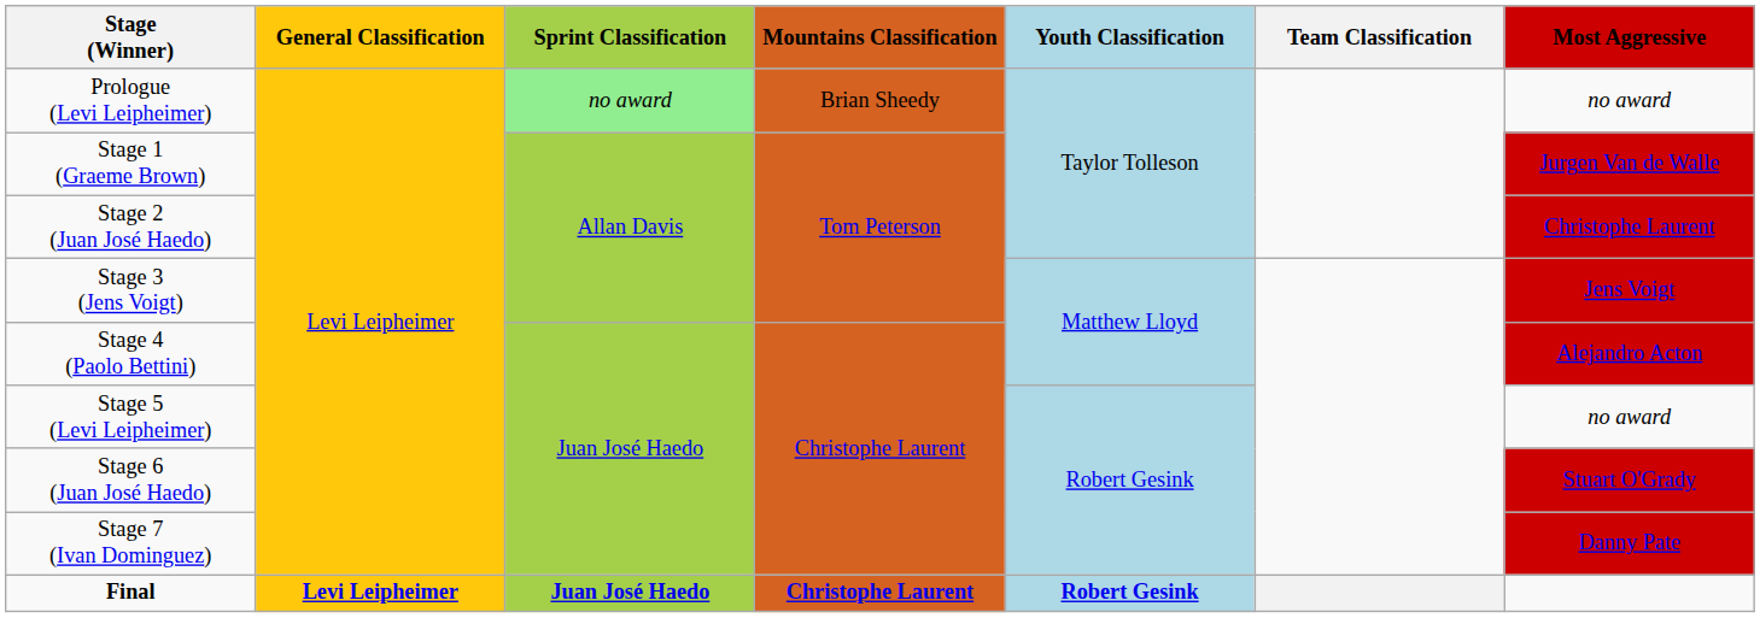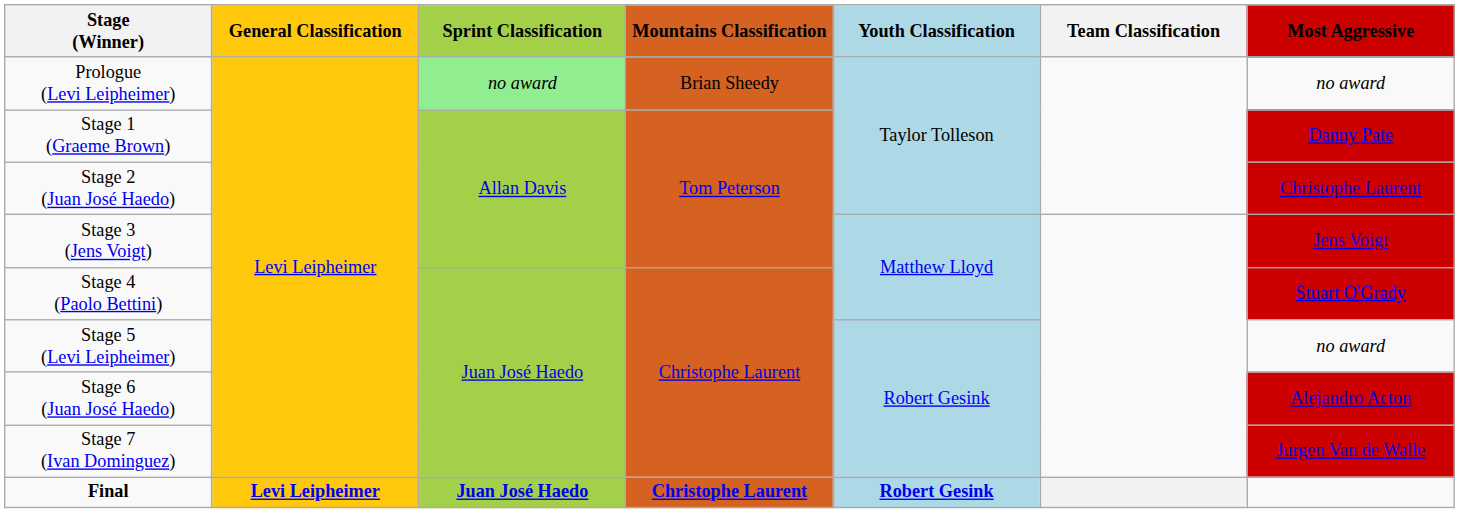Stage 1 (Graeme Brown) | Most Aggressive: Jurgen Van de Walle -> Danny Pate
Stage 4 (Paolo Bettini) | Most Aggressive: Alejandro Acton -> Stuart O'Grady
Stage 6 (Juan José Haedo) | Most Aggressive: Stuart O'Grady -> Alejandro Acton
Stage 7 (Ivan Dominguez) | Most Aggressive: Danny Pate -> Jurgen Van de Walle
